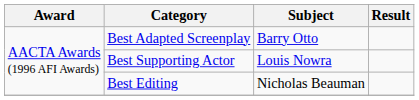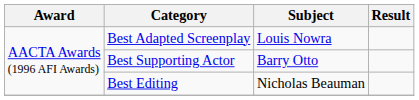Best Adapted Screenplay | Subject: Barry Otto -> Louis Nowra
Best Supporting Actor | Subject: Louis Nowra -> Barry Otto
